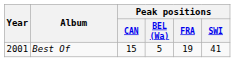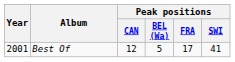Best Of | Peak positions / CAN: 15 -> 12
Best Of | Peak positions / FRA: 19 -> 17
